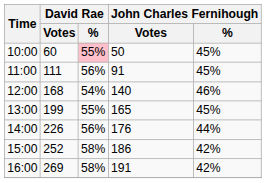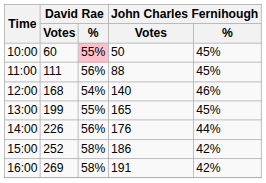11:00 | John Charles Fernihough / Votes: 91 -> 88
